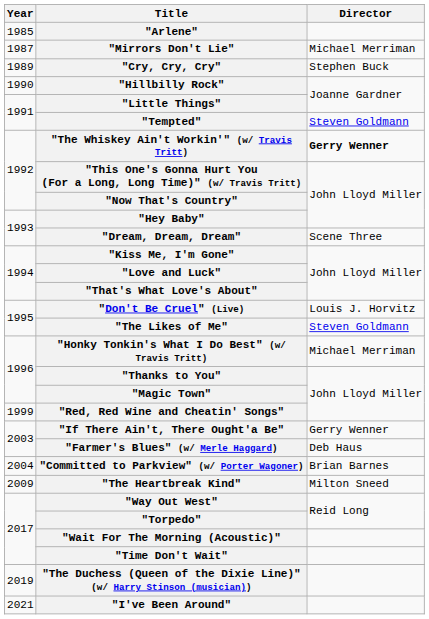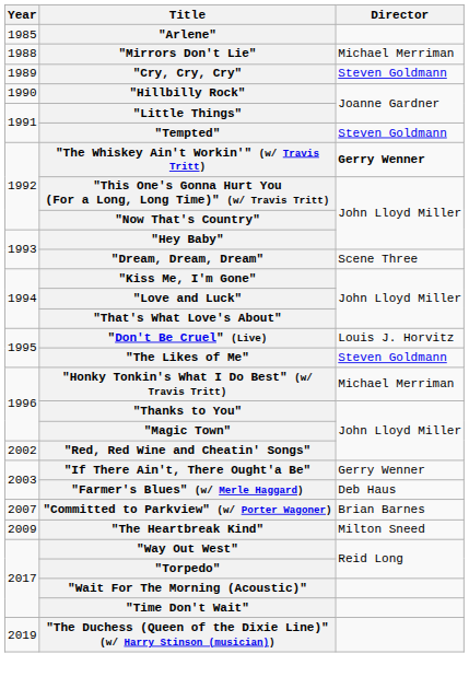"Mirrors Don't Lie" | Year: 1987 -> 1988
"Cry, Cry, Cry" | Director: Stephen Buck -> Steven Goldmann
"Red, Red Wine and Cheatin' Songs" | Year: 1999 -> 2002
"Committed to Parkview" (w/ Porter Wagoner) | Year: 2004 -> 2007
- row: 2021 | "I've Been Around"
